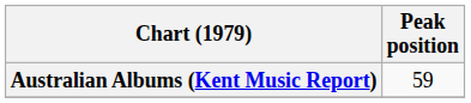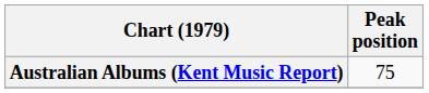Australian Albums (Kent Music Report) | Peak position: 59 -> 75
